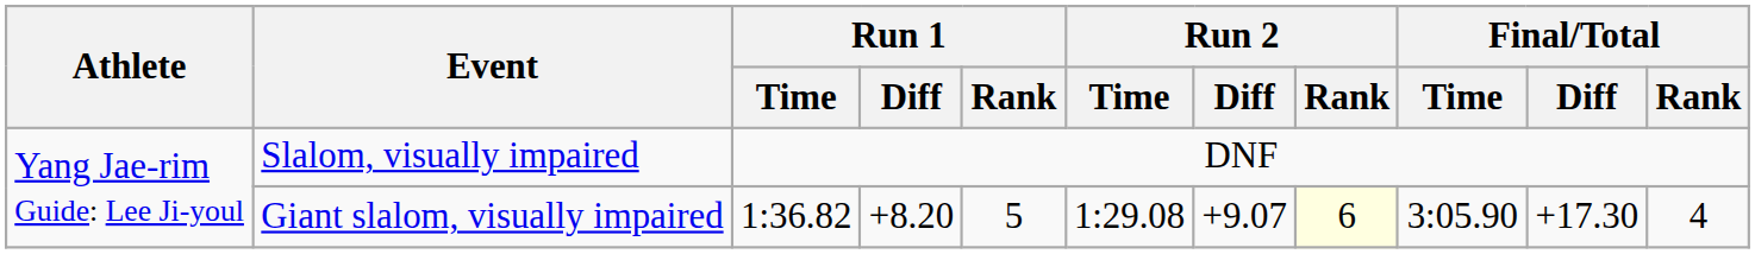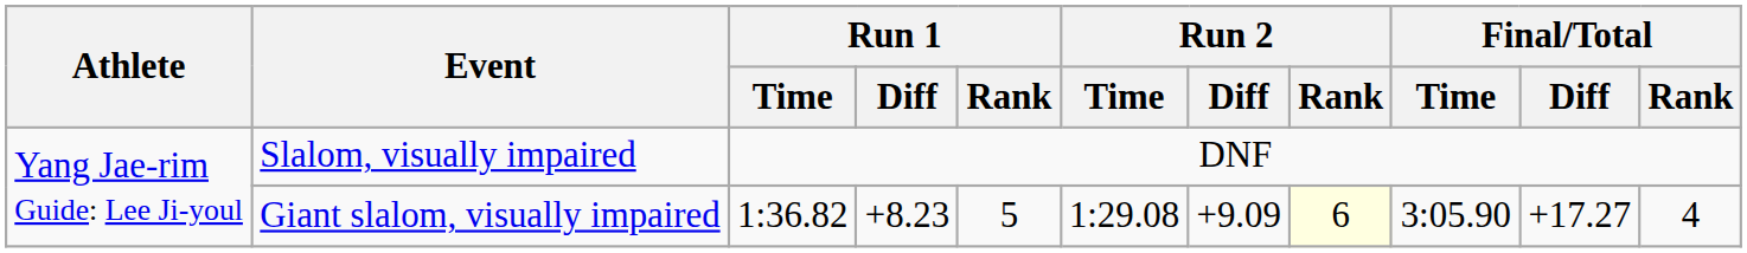Giant slalom, visually impaired | Run 1 / Diff: +8.20 -> +8.23
Giant slalom, visually impaired | Run 2 / Diff: +9.07 -> +9.09
Giant slalom, visually impaired | Final/Total / Diff: +17.30 -> +17.27
